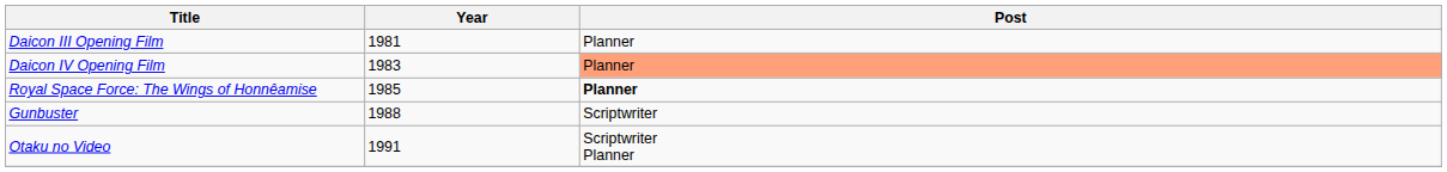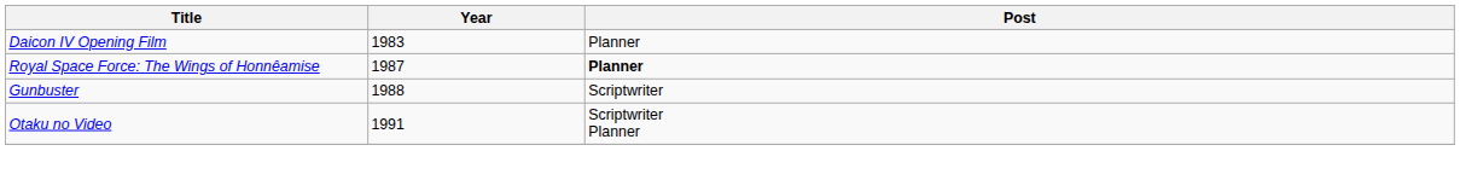- row: Daicon III Opening Film | 1981 | Planner
Daicon IV Opening Film | Post: lightsalmon background -> no background
Royal Space Force: The Wings of Honnêamise | Year: 1985 -> 1987
